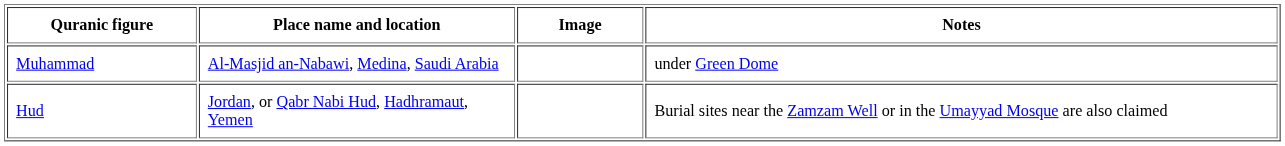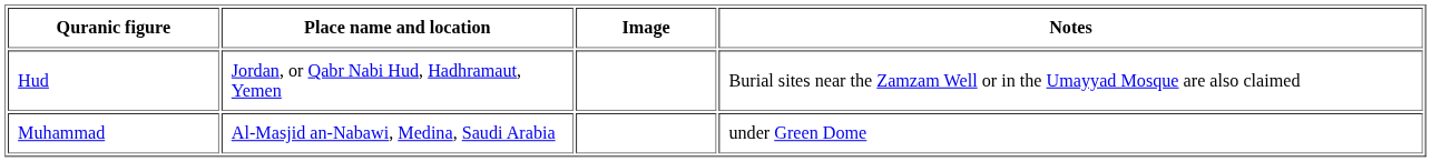rows swapped: Muhammad <-> Hud
